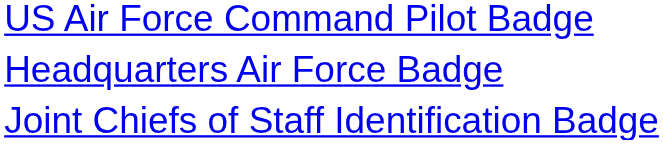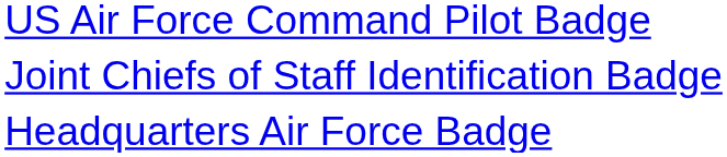rows swapped: Joint Chiefs of Staff Identification Badge <-> Headquarters Air Force Badge
